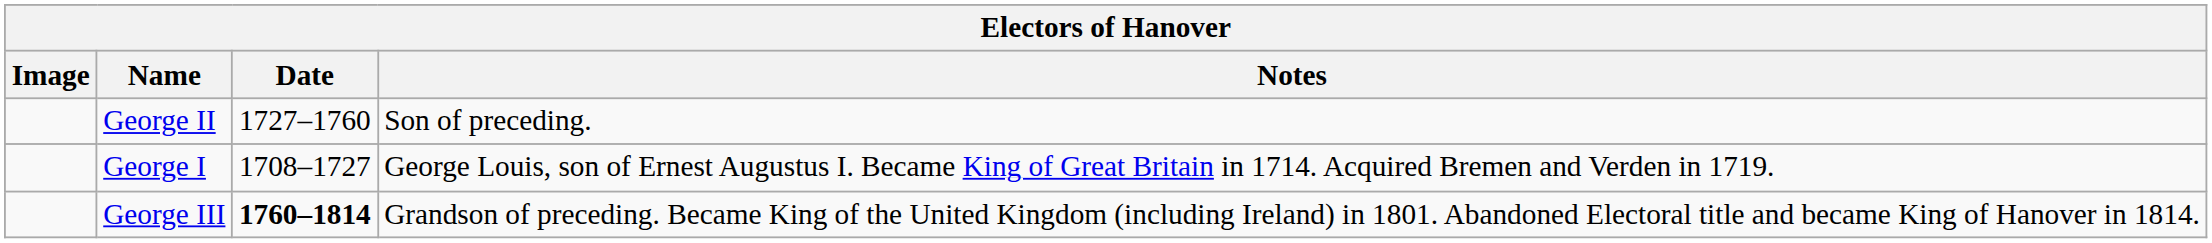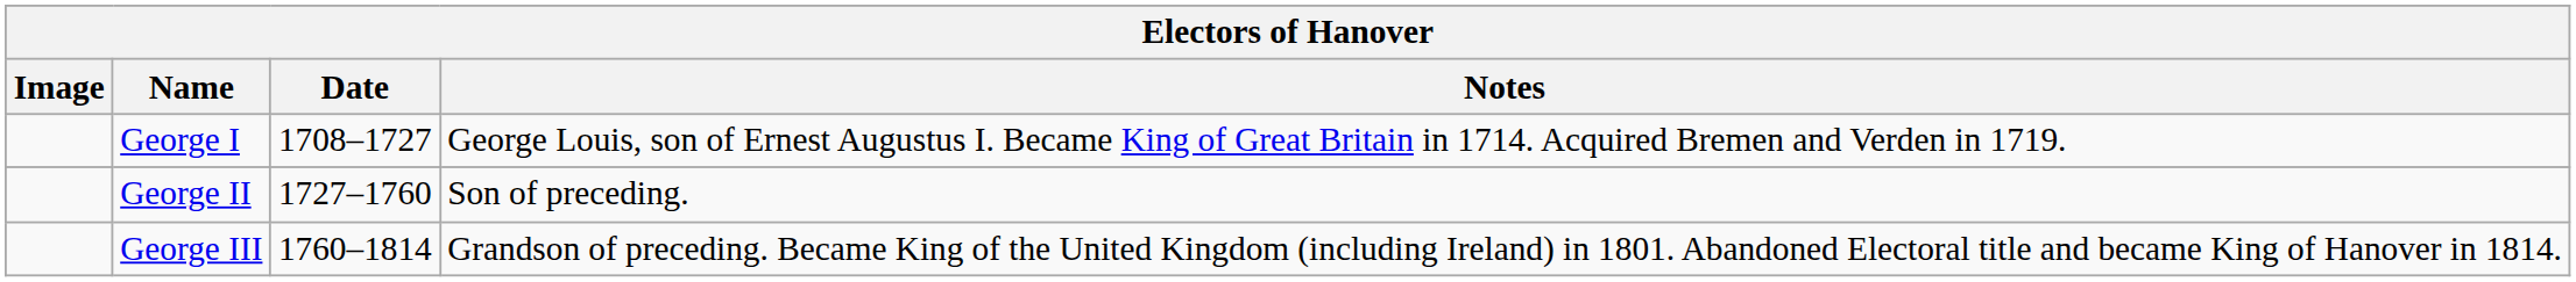rows swapped: George I <-> George II
George III | Date: bold -> normal
